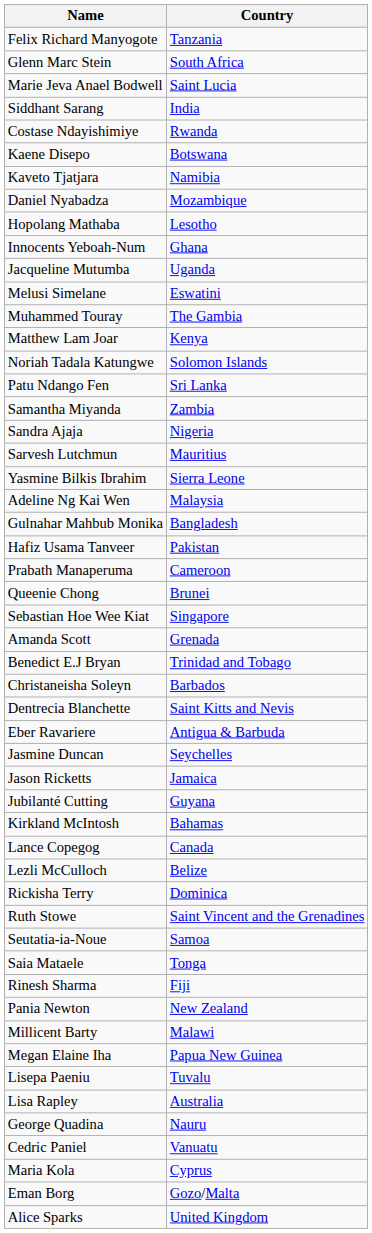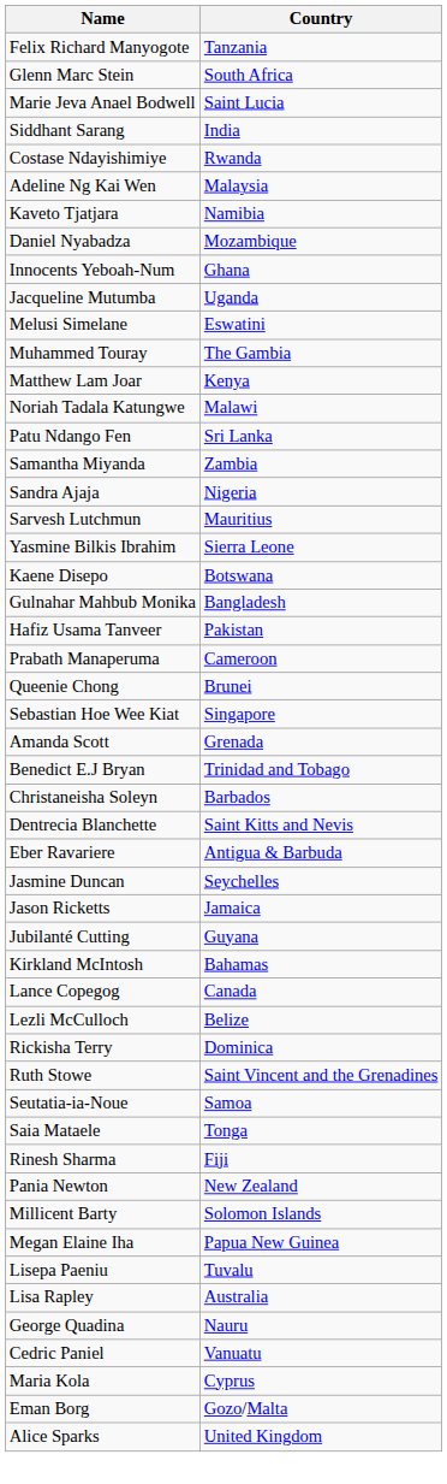rows swapped: Kaene Disepo <-> Adeline Ng Kai Wen
- row: Hopolang Mathaba | Lesotho
Noriah Tadala Katungwe | Country: Solomon Islands -> Malawi
Millicent Barty | Country: Malawi -> Solomon Islands
